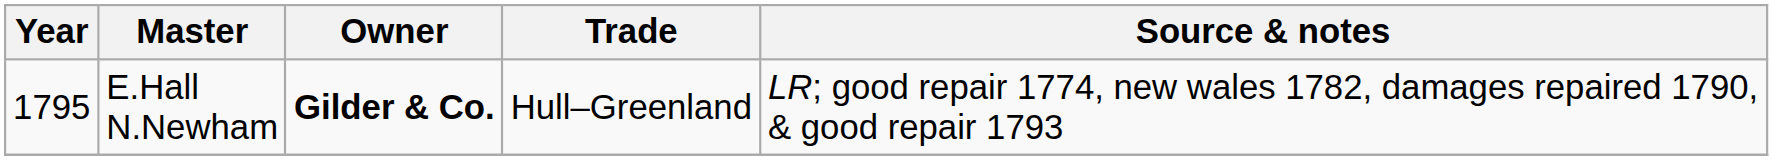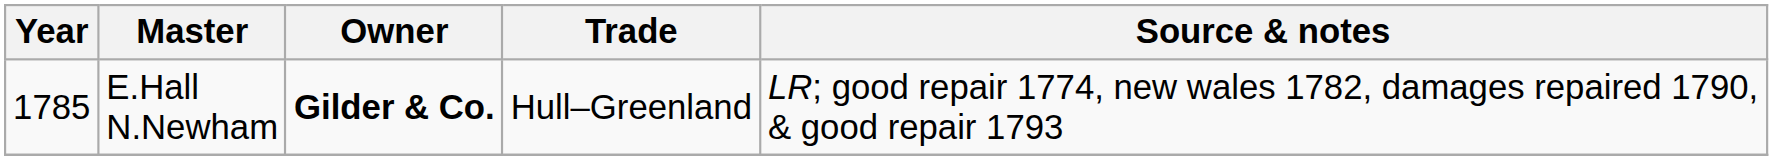E.Hall N.Newham | Year: 1795 -> 1785
